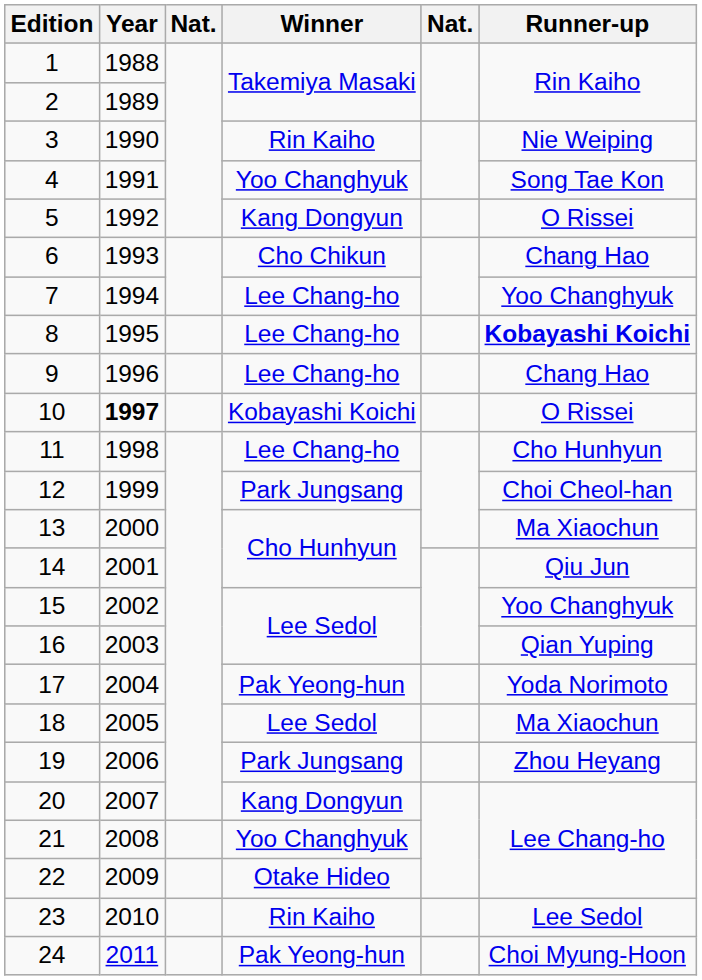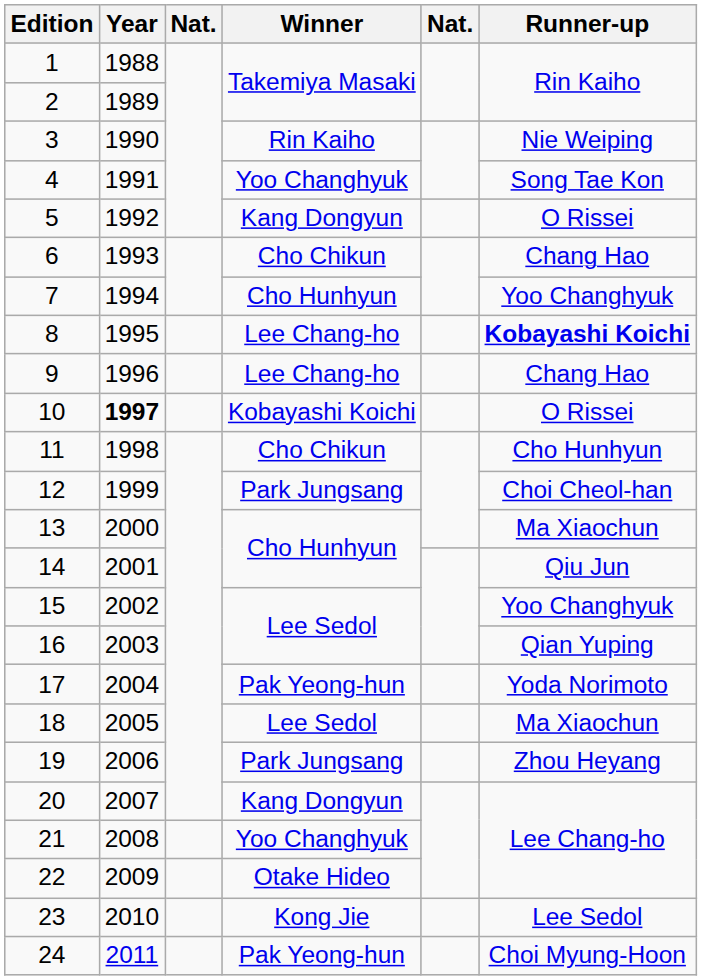7 | Winner: Lee Chang-ho -> Cho Hunhyun
11 | Winner: Lee Chang-ho -> Cho Chikun
23 | Winner: Rin Kaiho -> Kong Jie
